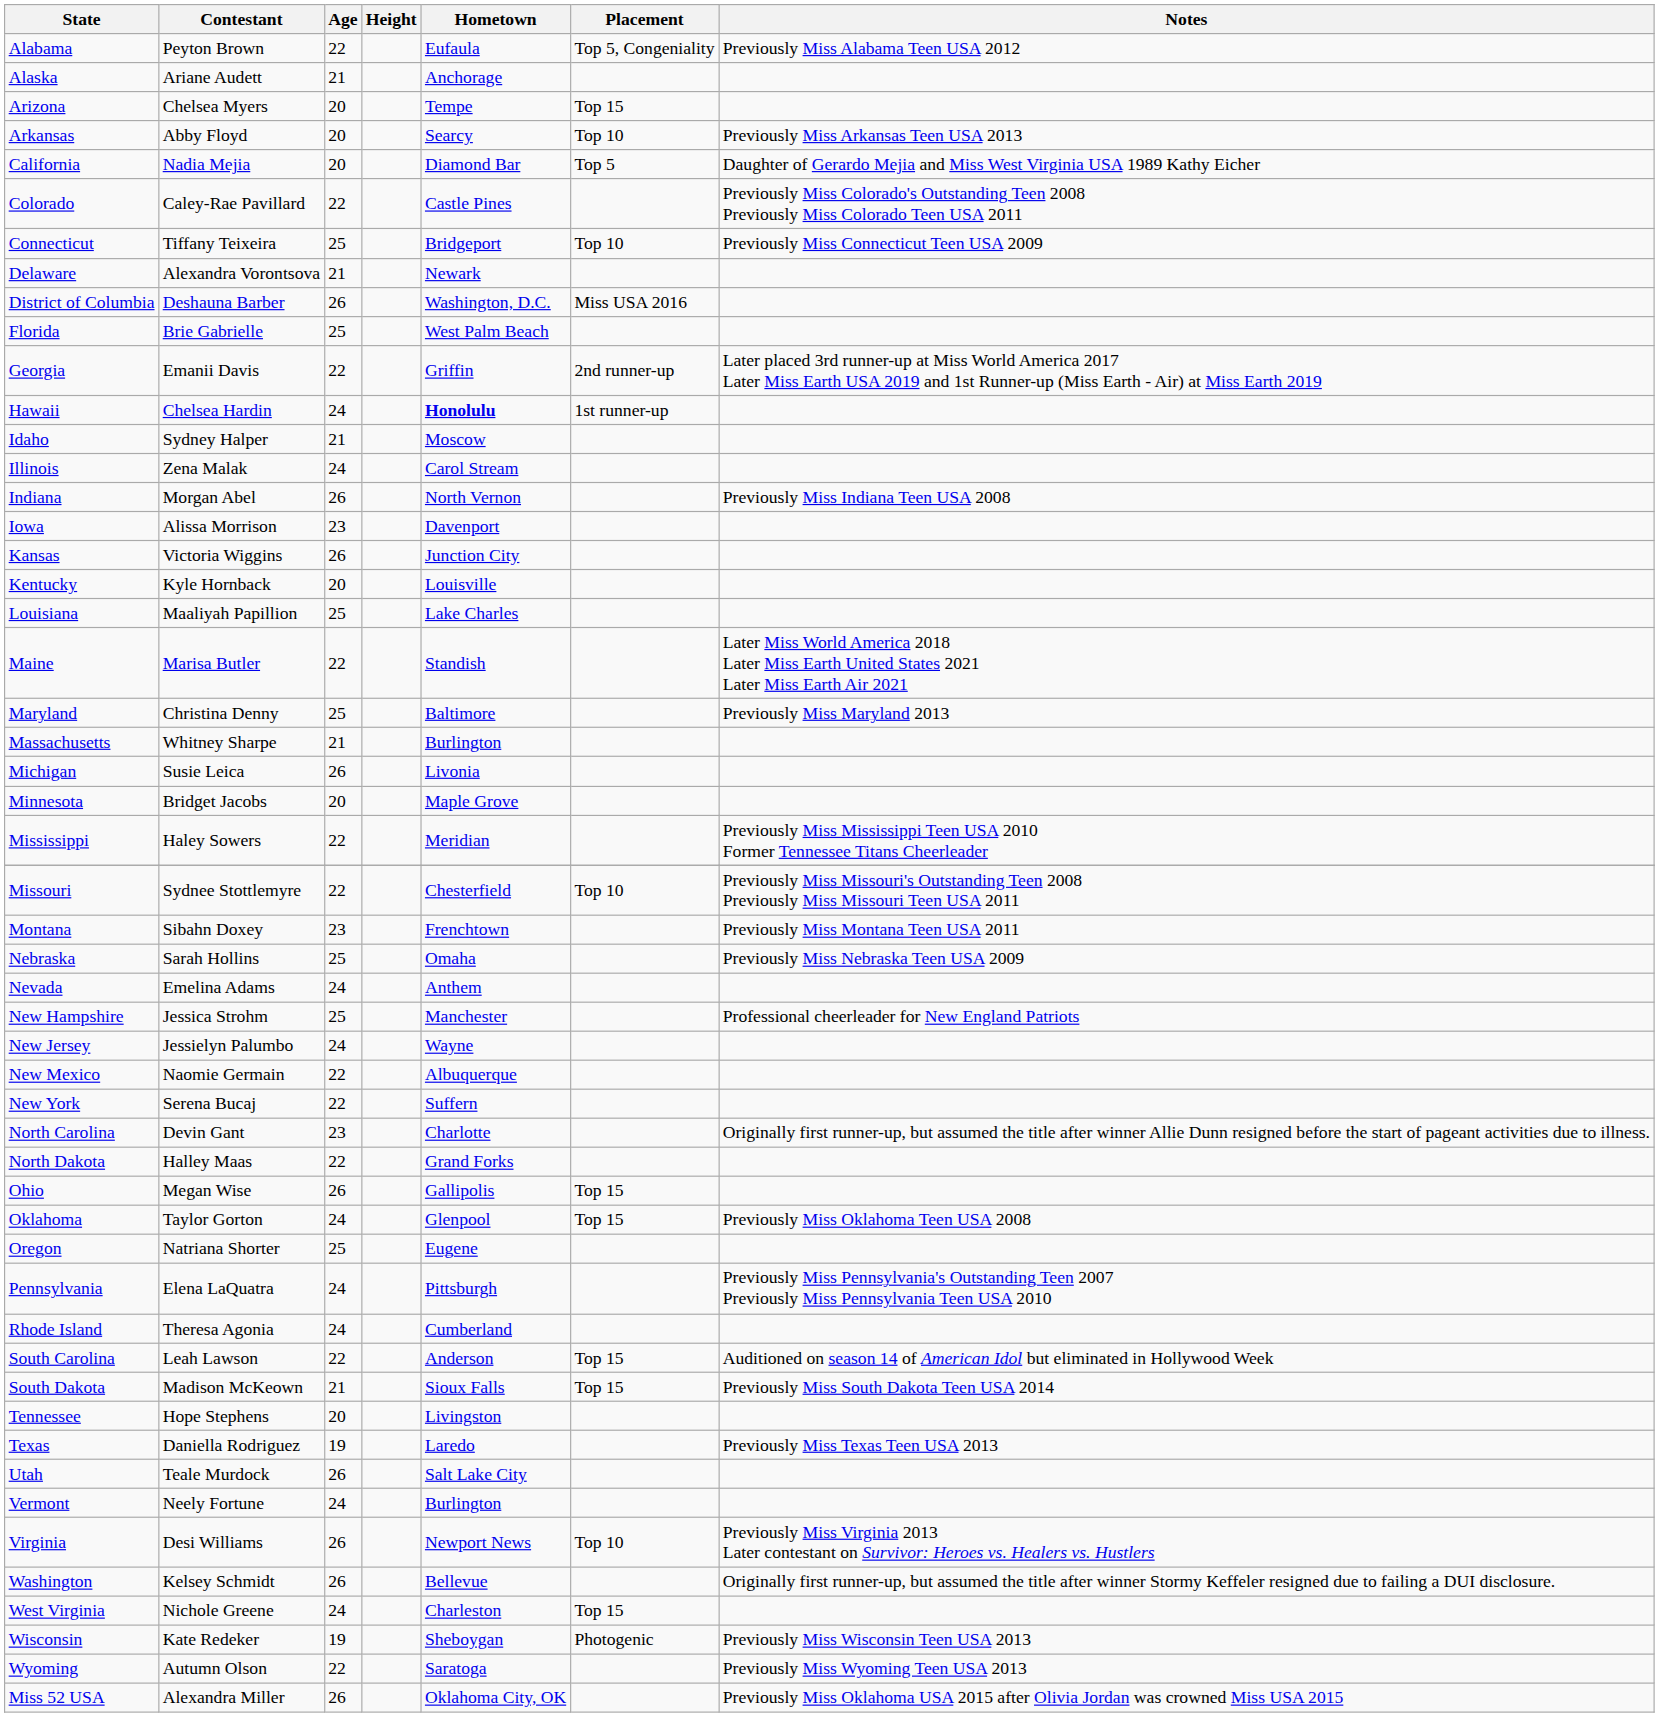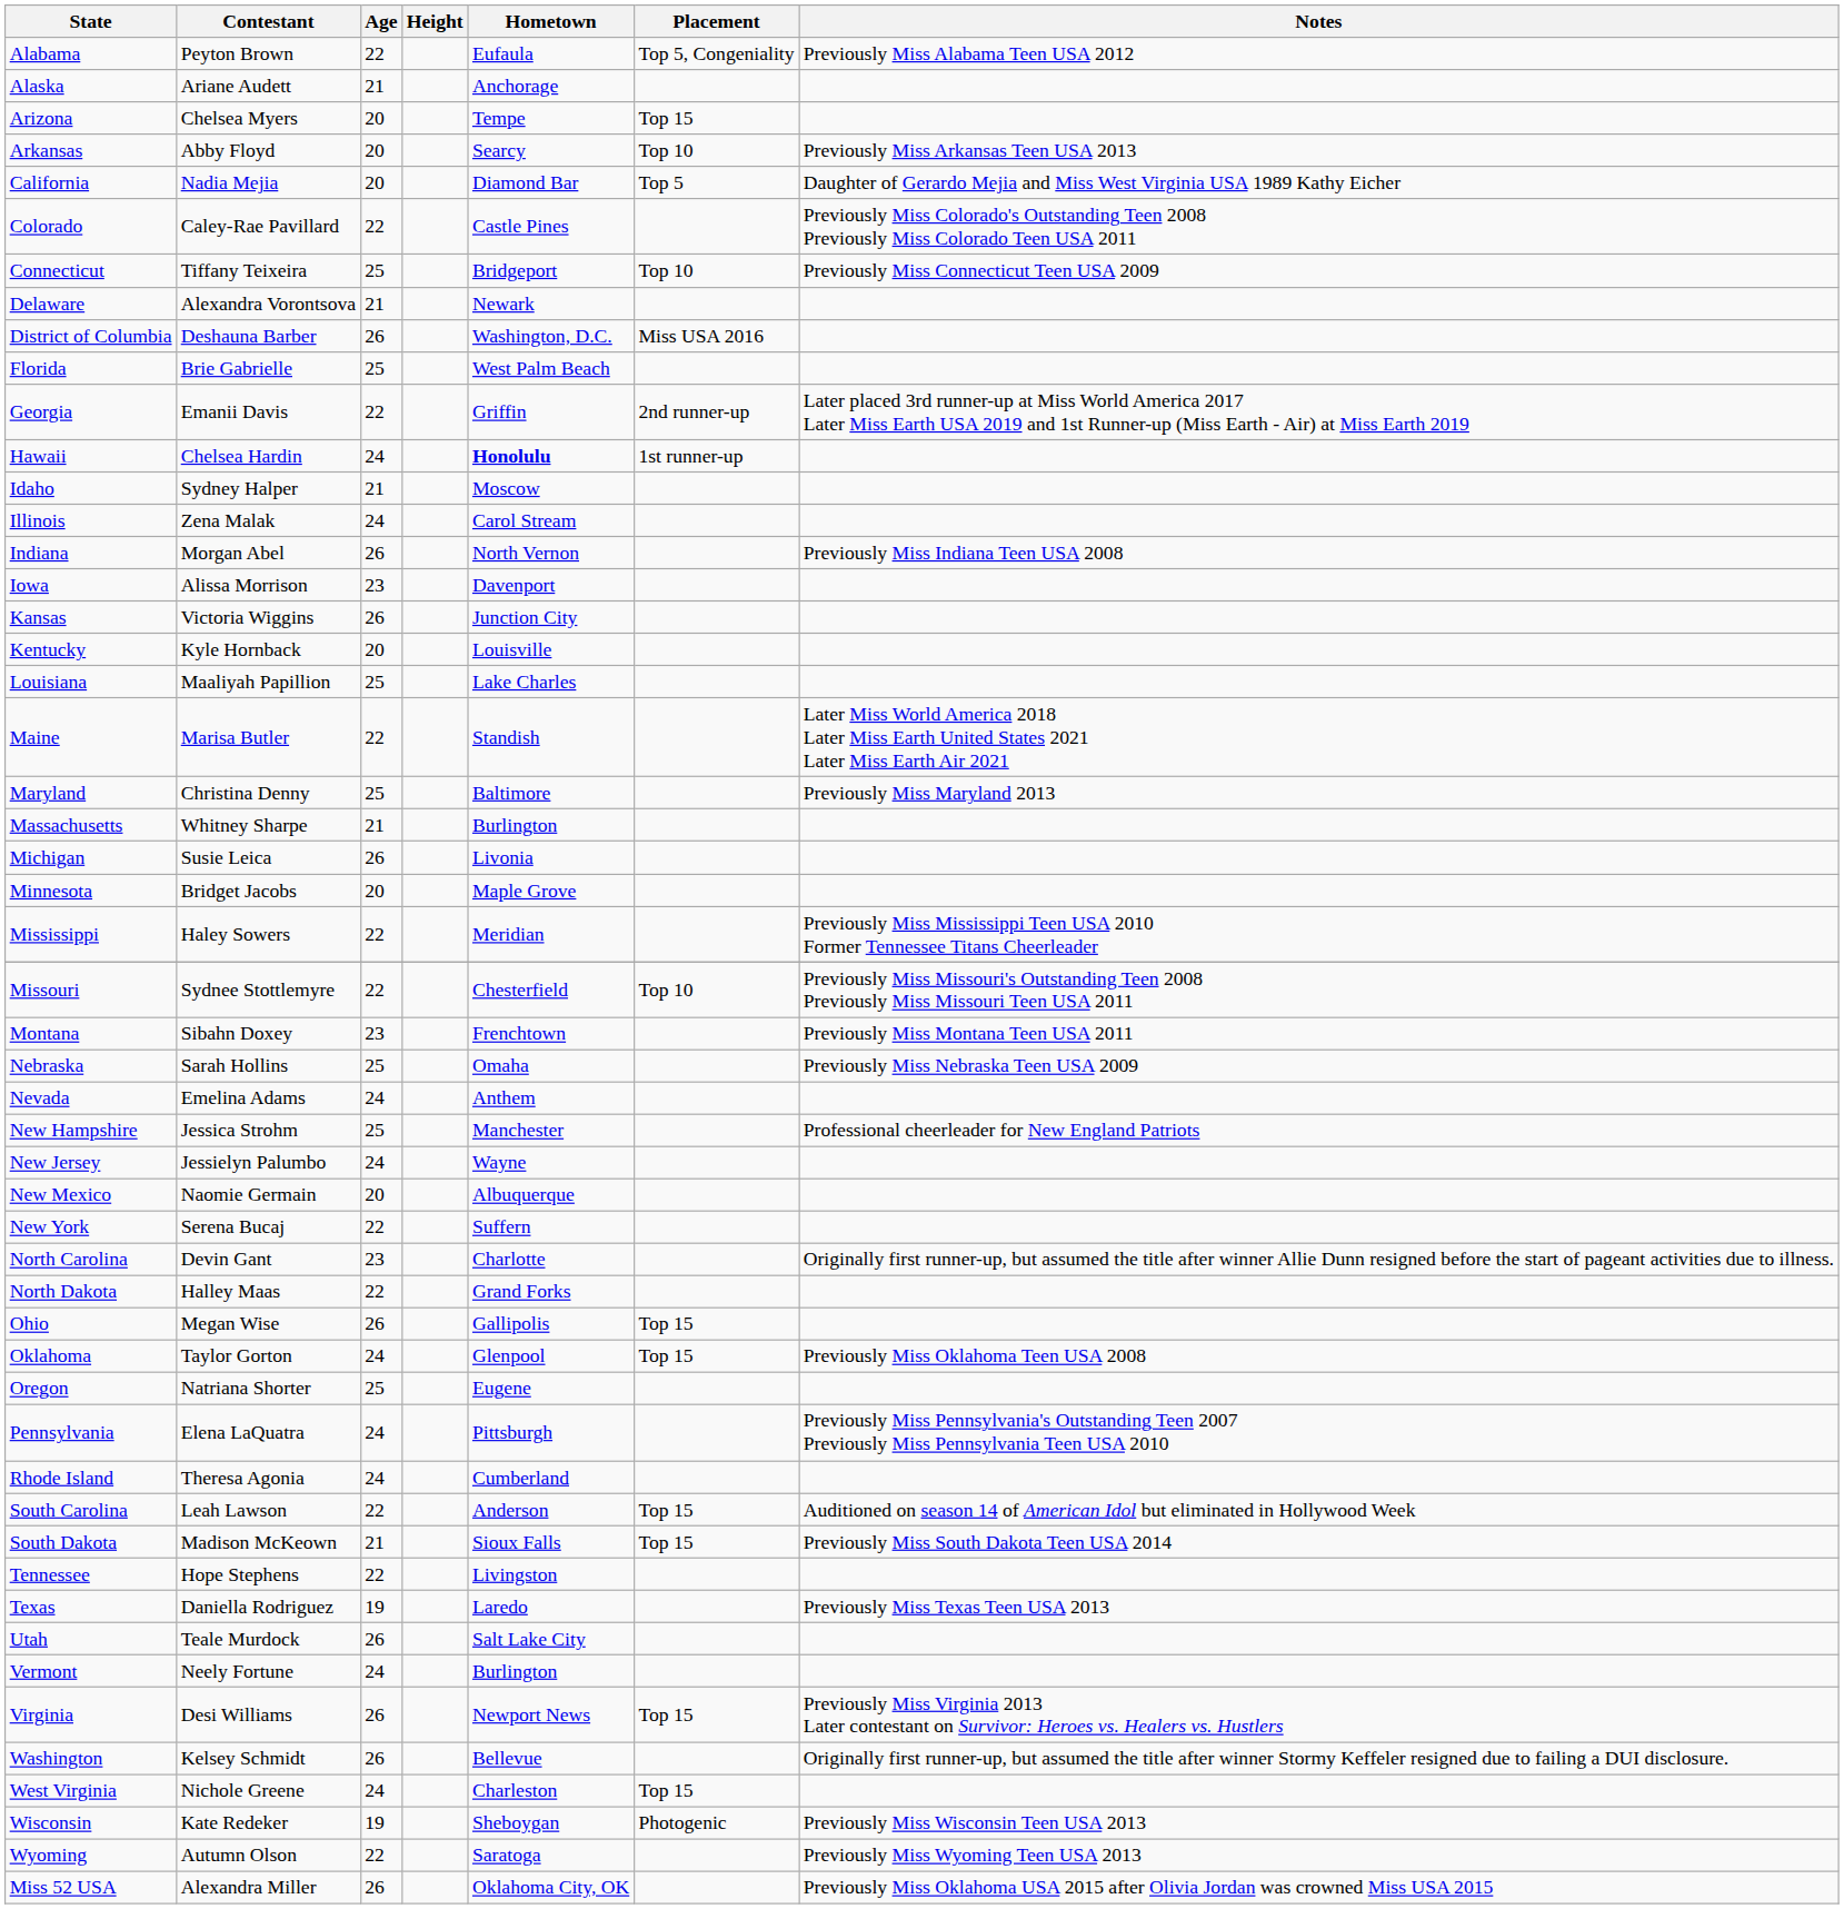New Mexico | Age: 22 -> 20
Tennessee | Age: 20 -> 22
Virginia | Placement: Top 10 -> Top 15
